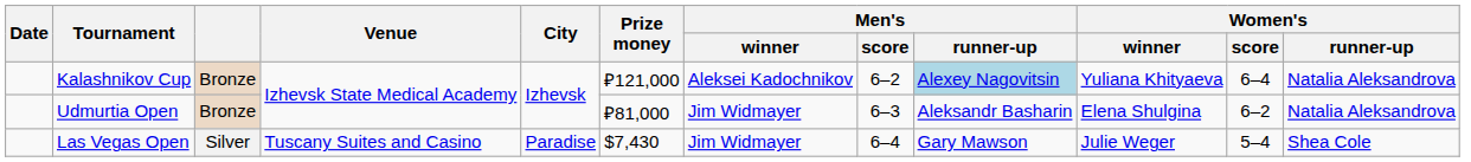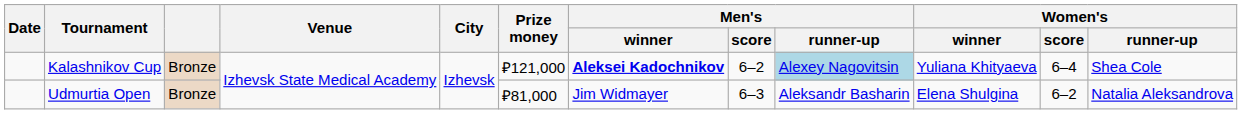Kalashnikov Cup | Men's / winner: normal -> bold
Kalashnikov Cup | Women's / runner-up: Natalia Aleksandrova -> Shea Cole
- row: Las Vegas Open | Silver | Tuscany Suites and Casino | Paradise | $7,430 | Jim Widmayer | 6–4 | Gary Mawson | Julie Weger | 5–4 | Shea Cole
